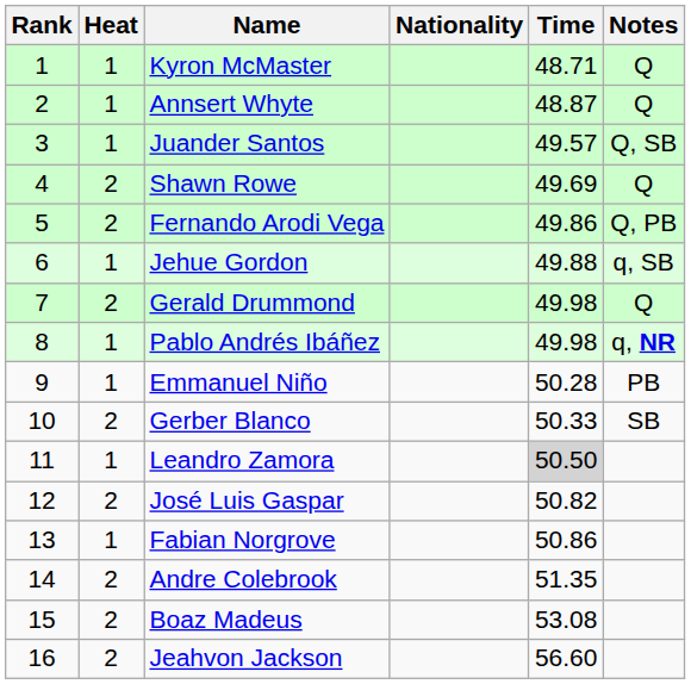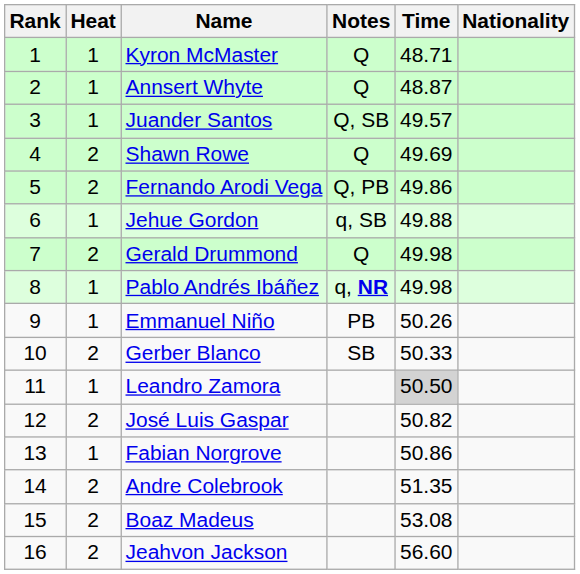columns swapped: Nationality <-> Notes
Emmanuel Niño | Time: 50.28 -> 50.26
